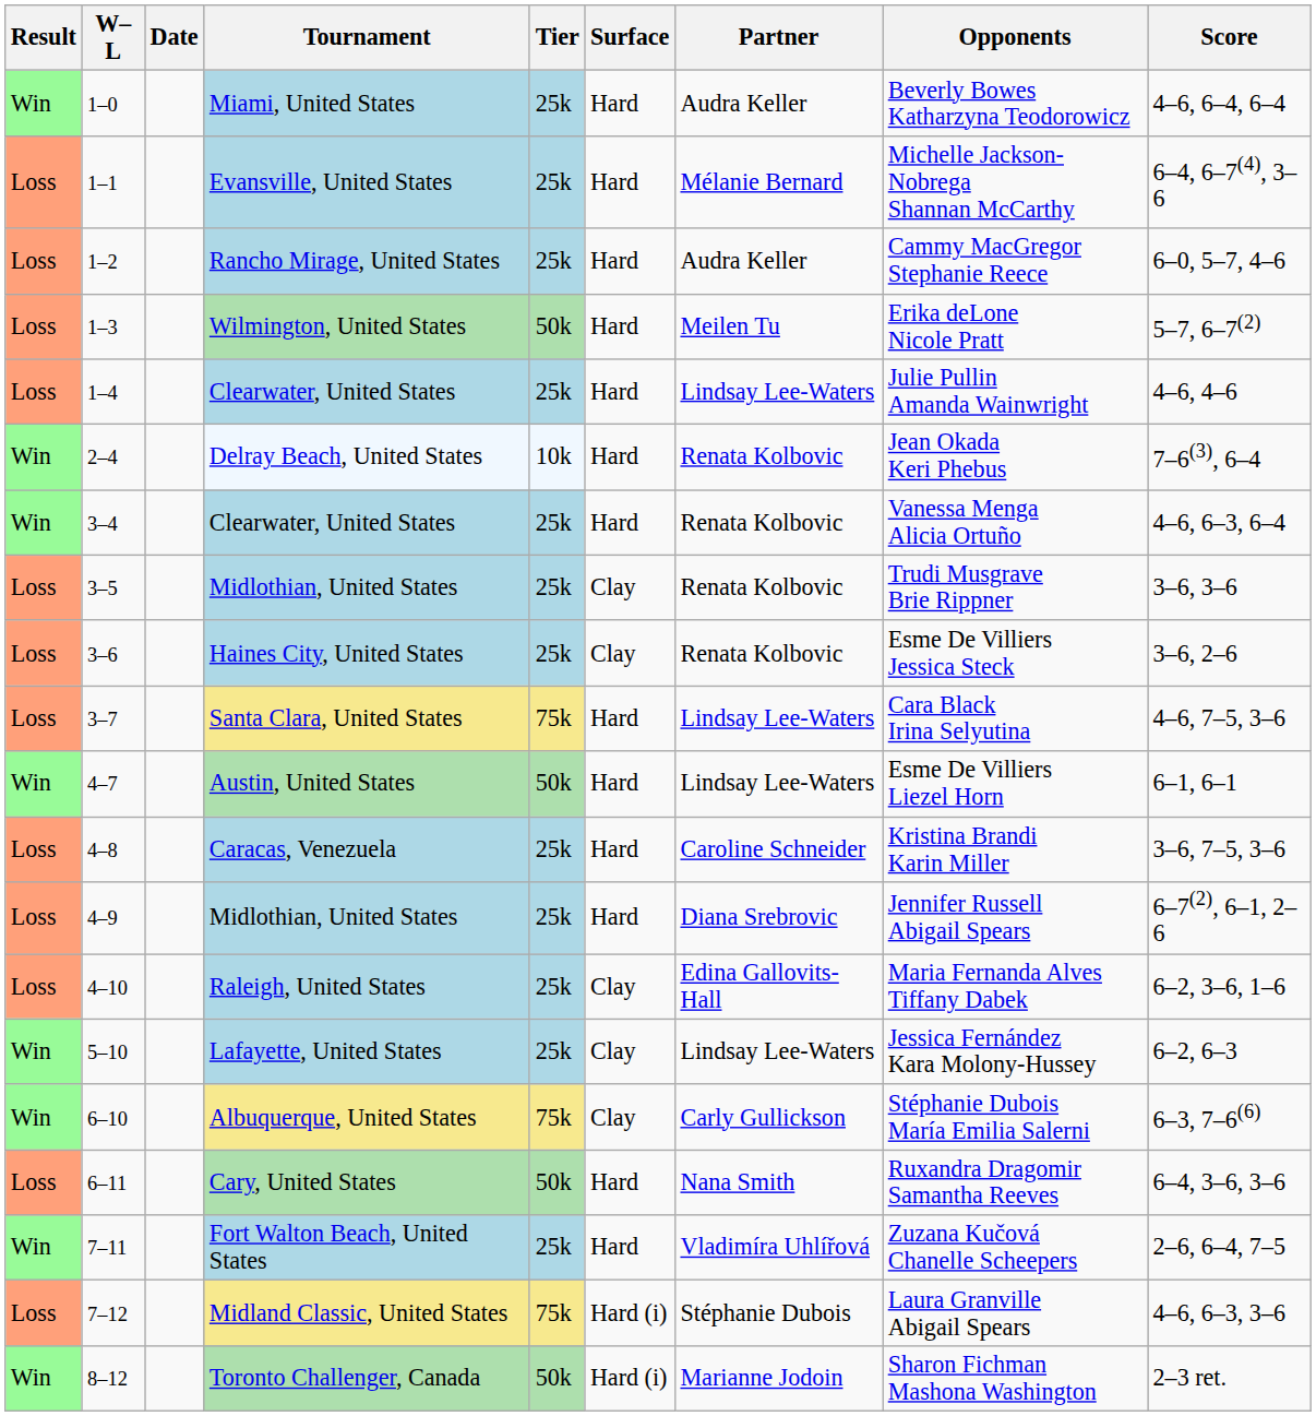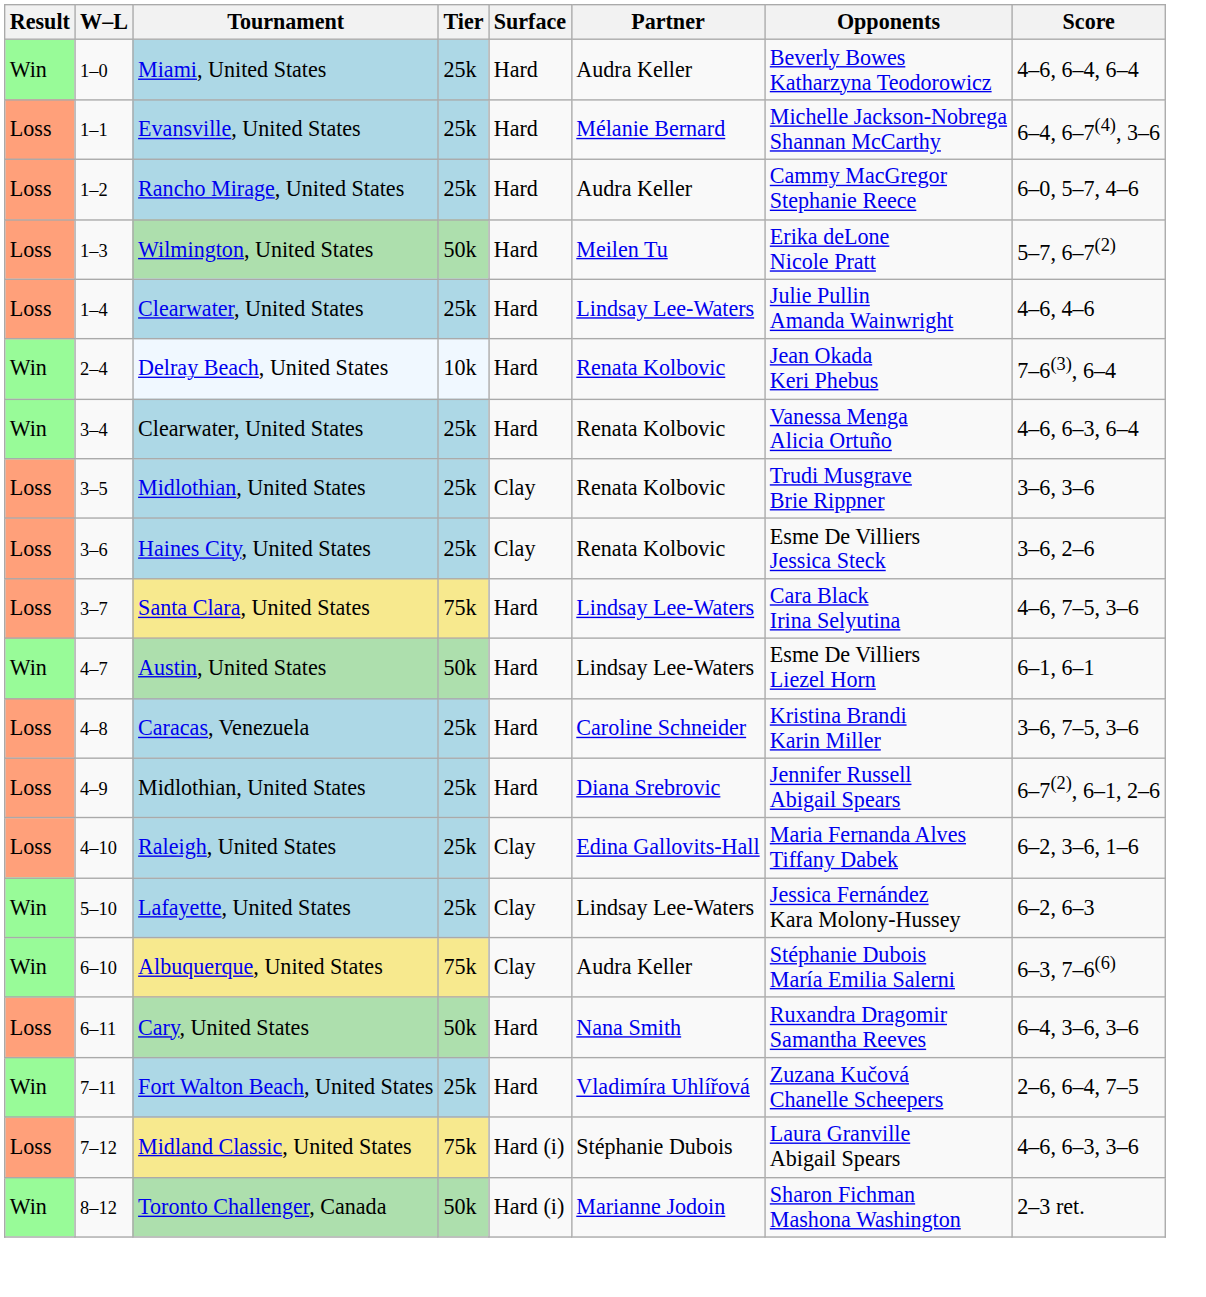- column: Date
Albuquerque, United States | Partner: Carly Gullickson -> Audra Keller
